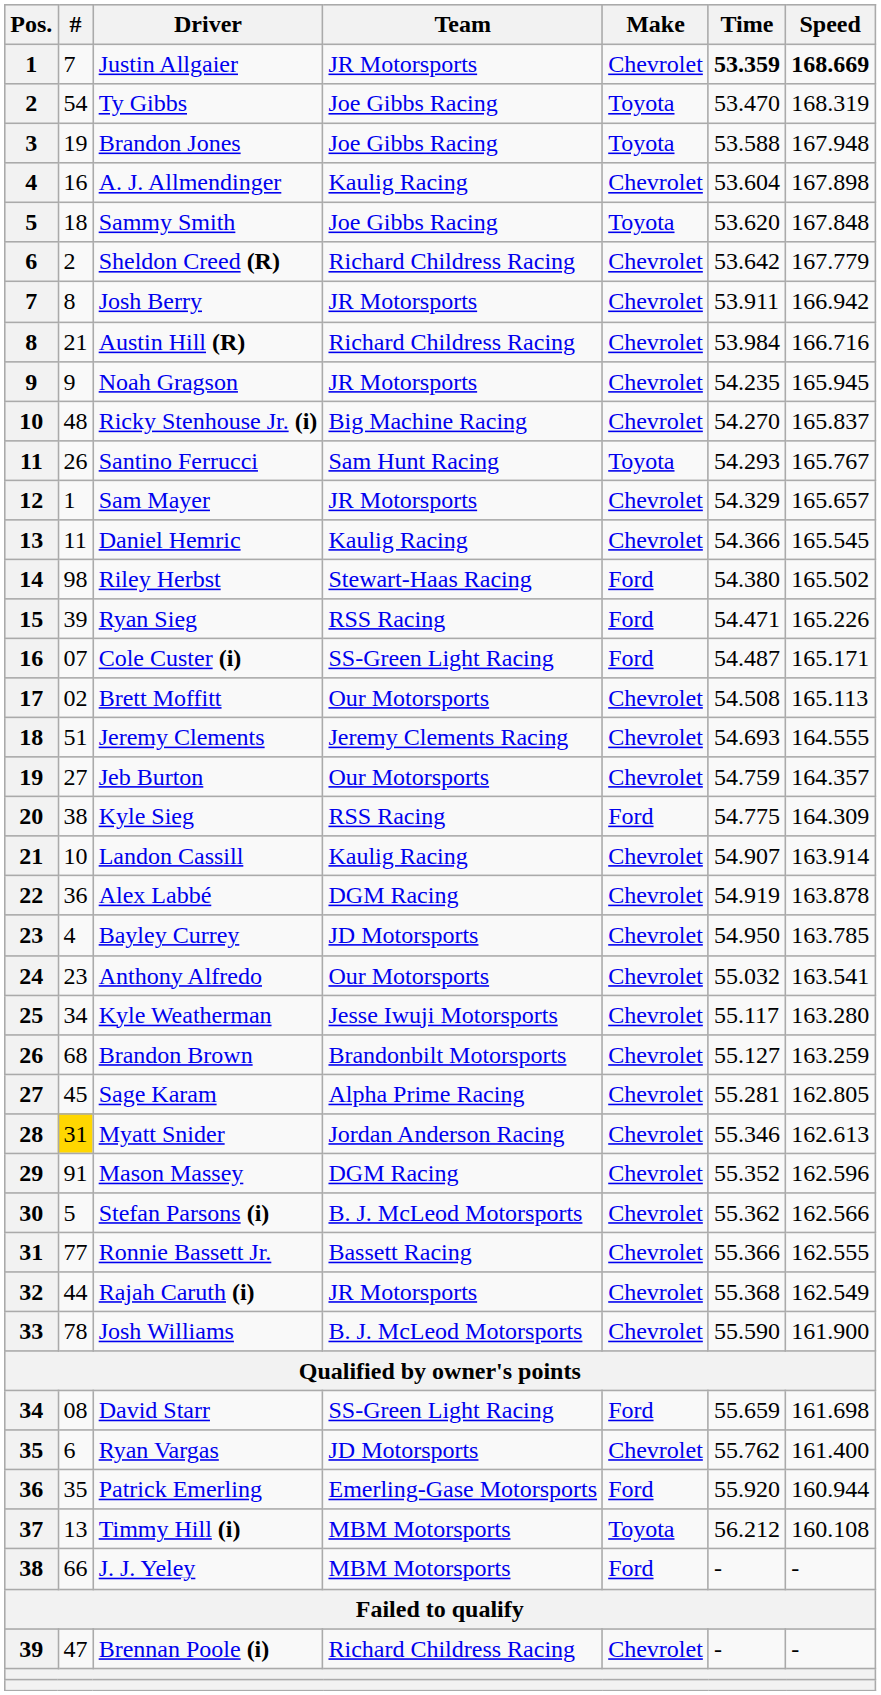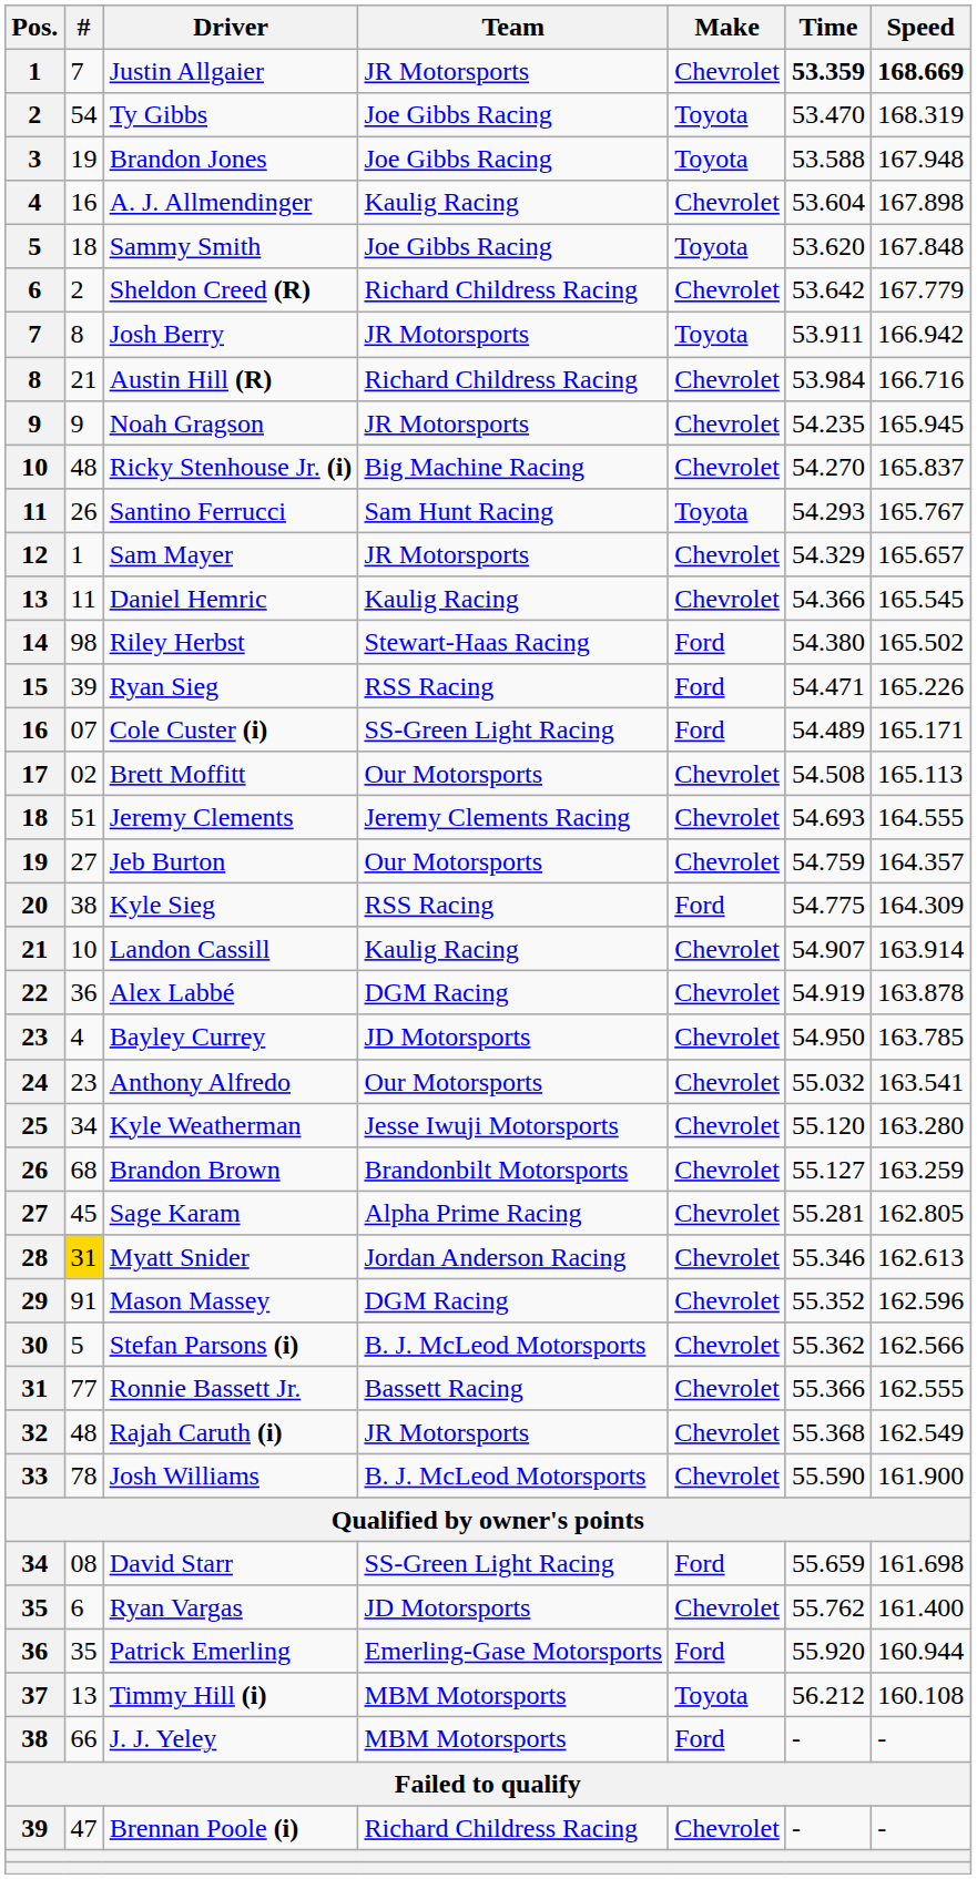Josh Berry | Make: Chevrolet -> Toyota
Cole Custer (i) | Time: 54.487 -> 54.489
Kyle Weatherman | Time: 55.117 -> 55.120
Rajah Caruth (i) | #: 44 -> 48
